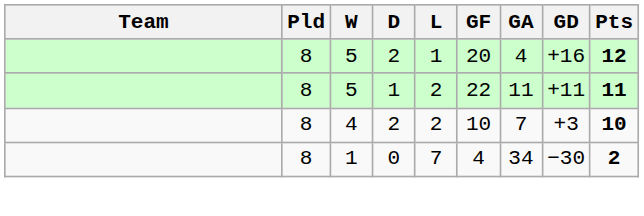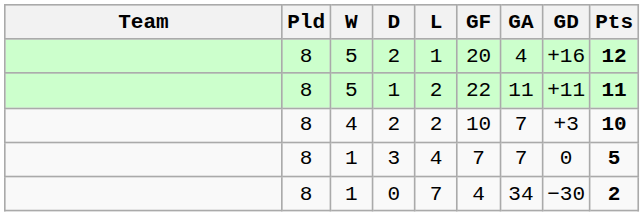+ row: 8 | 1 | 3 | 4 | 7 | 7 | 0 | 5
